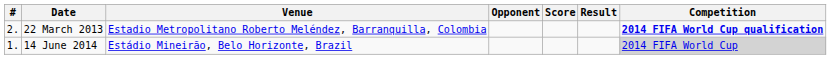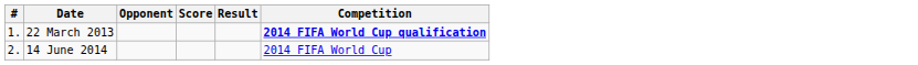- column: Venue | Estadio Metropolitano Roberto Meléndez, Barranquilla, Colombia | Estádio Mineirão, Belo Horizonte, Brazil
22 March 2013 | #: 2. -> 1.
14 June 2014 | #: 1. -> 2.
14 June 2014 | Competition: lightgrey background -> no background
